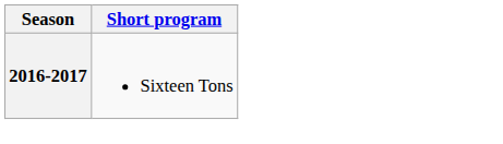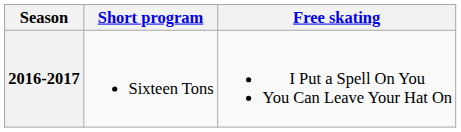+ column: Free skating | I Put a Spell On You You Can Leave Your Hat On
